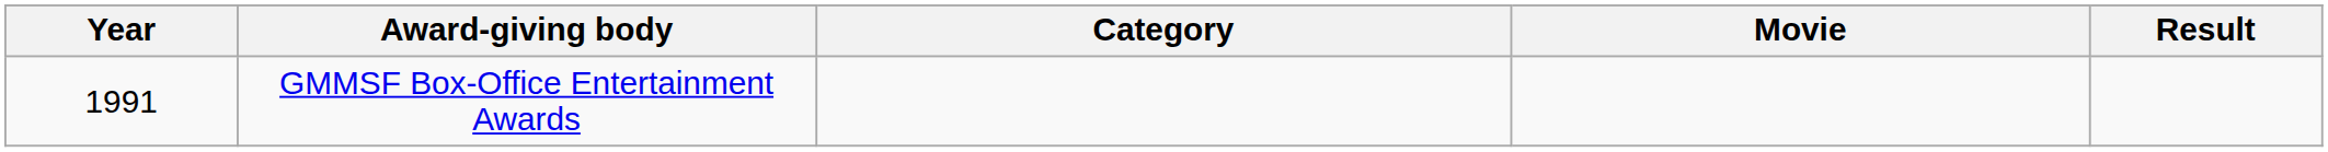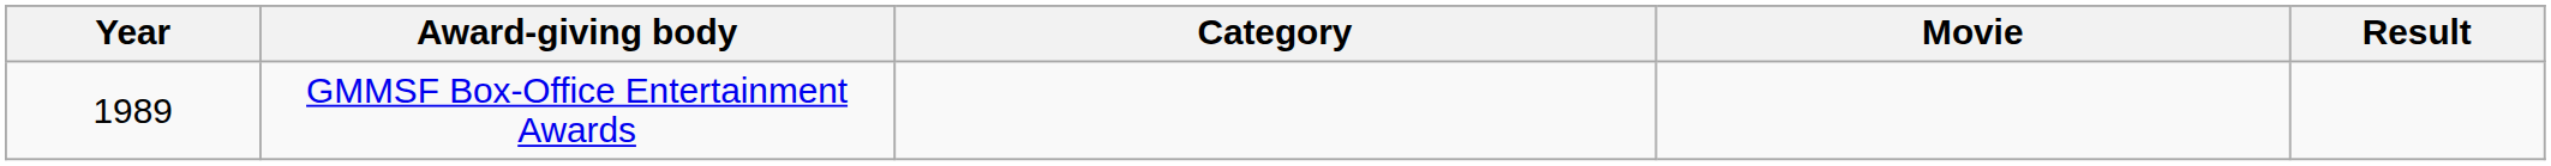GMMSF Box-Office Entertainment Awards | Year: 1991 -> 1989
